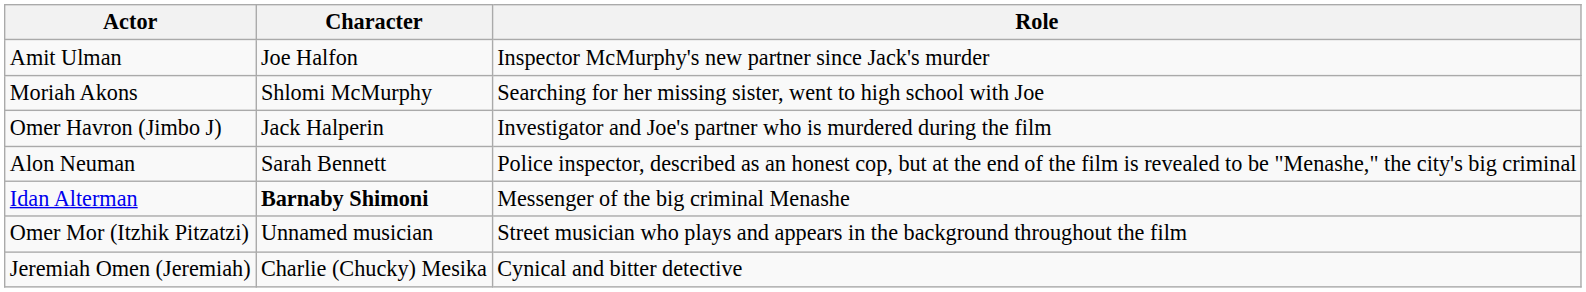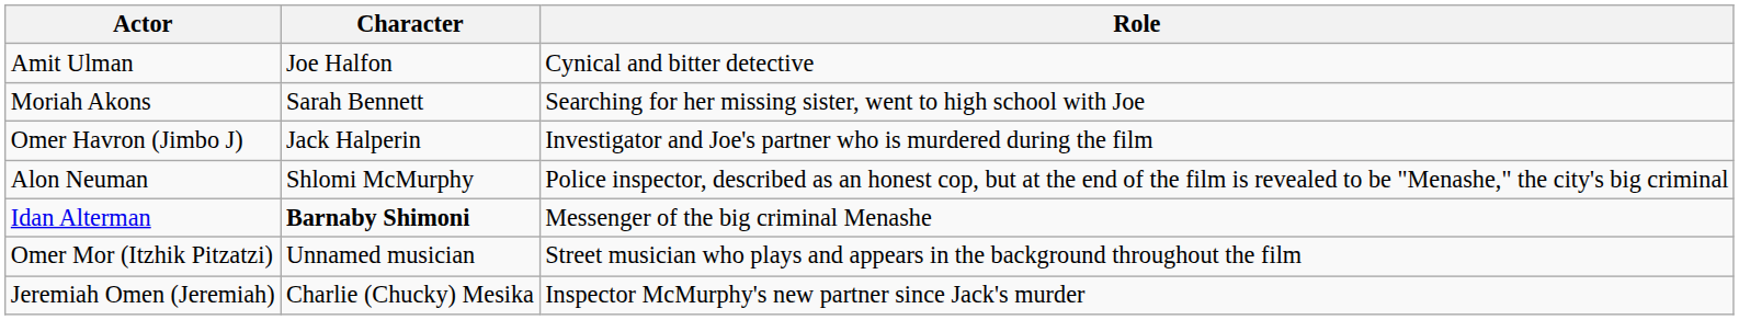Amit Ulman | Role: Inspector McMurphy's new partner since Jack's murder -> Cynical and bitter detective
Moriah Akons | Character: Shlomi McMurphy -> Sarah Bennett
Alon Neuman | Character: Sarah Bennett -> Shlomi McMurphy
Jeremiah Omen (Jeremiah) | Role: Cynical and bitter detective -> Inspector McMurphy's new partner since Jack's murder
